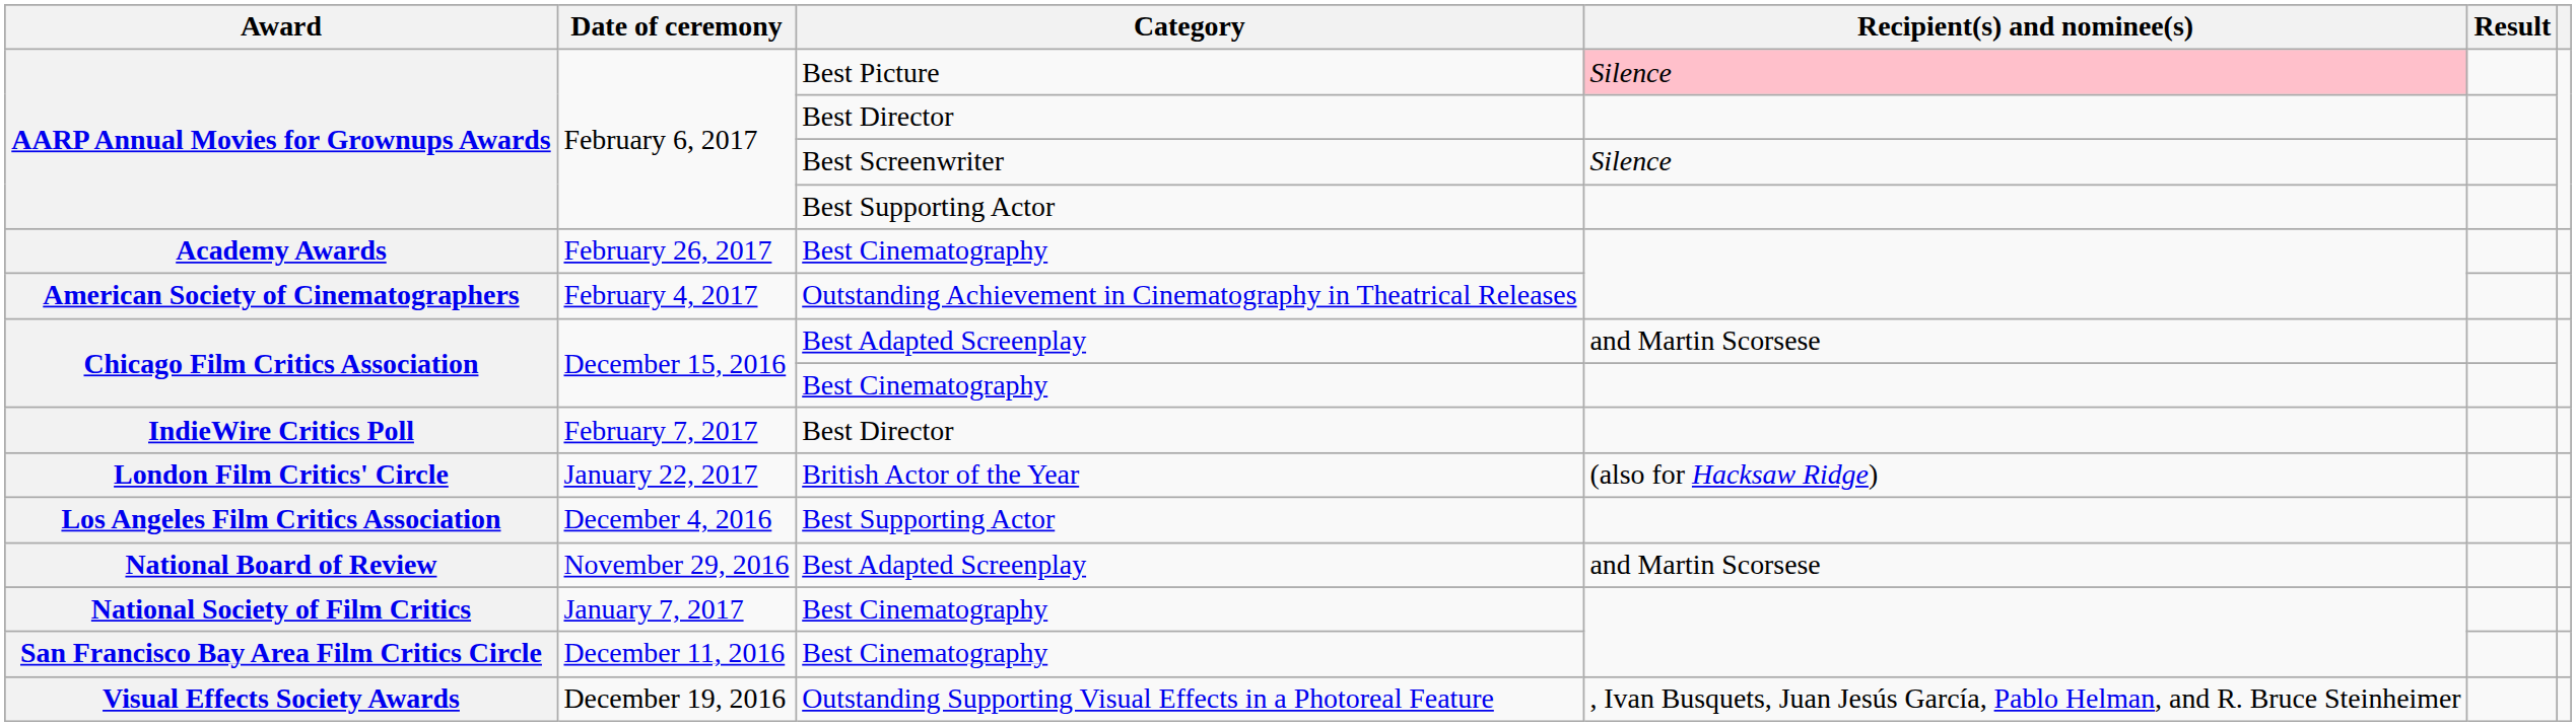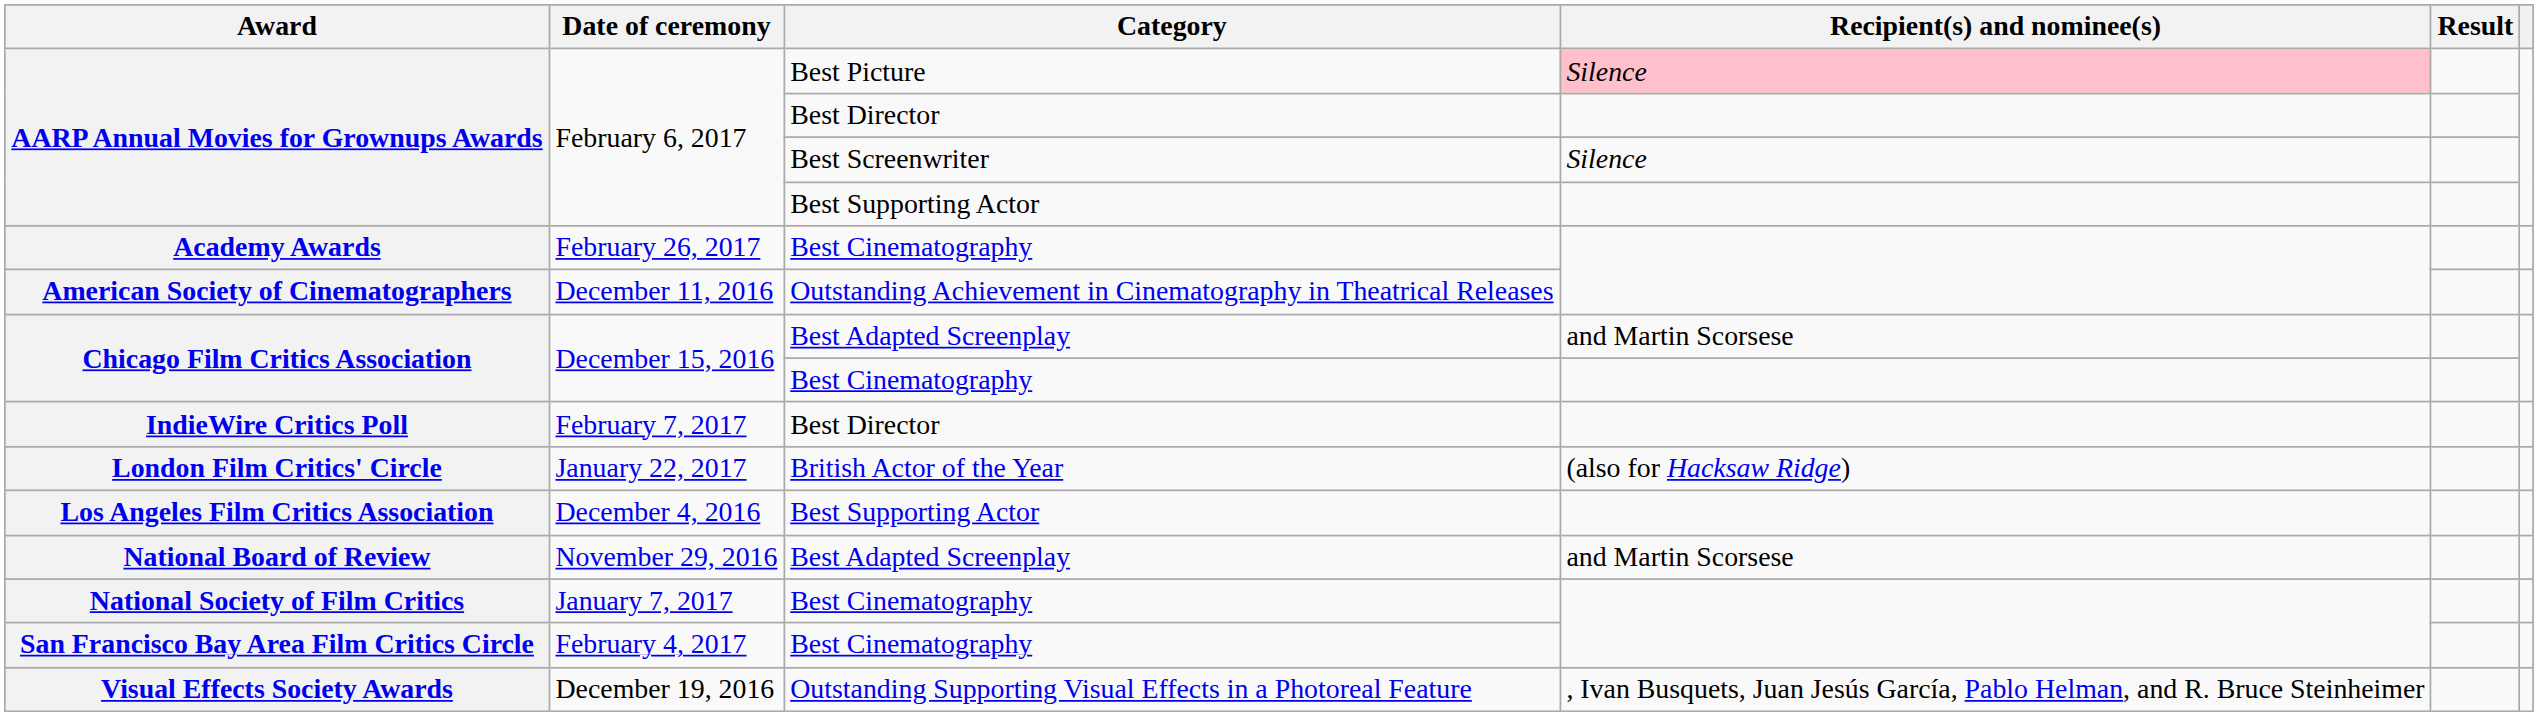American Society of Cinematographers | Date of ceremony: February 4, 2017 -> December 11, 2016
San Francisco Bay Area Film Critics Circle | Date of ceremony: December 11, 2016 -> February 4, 2017
